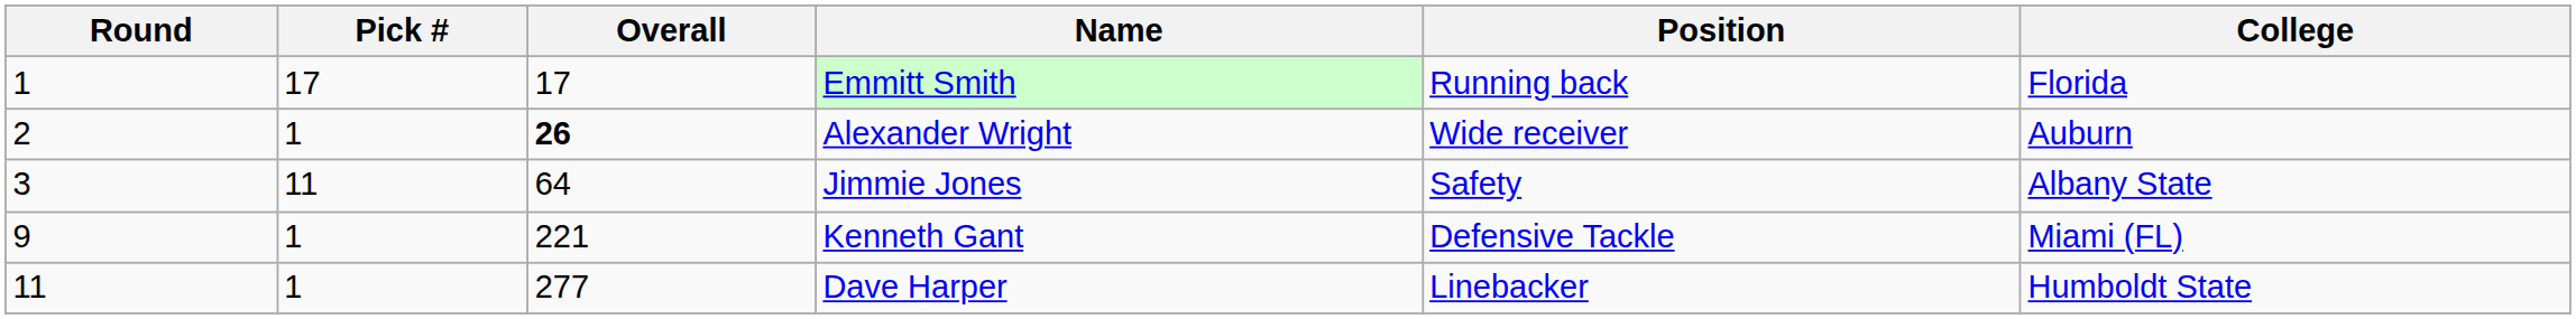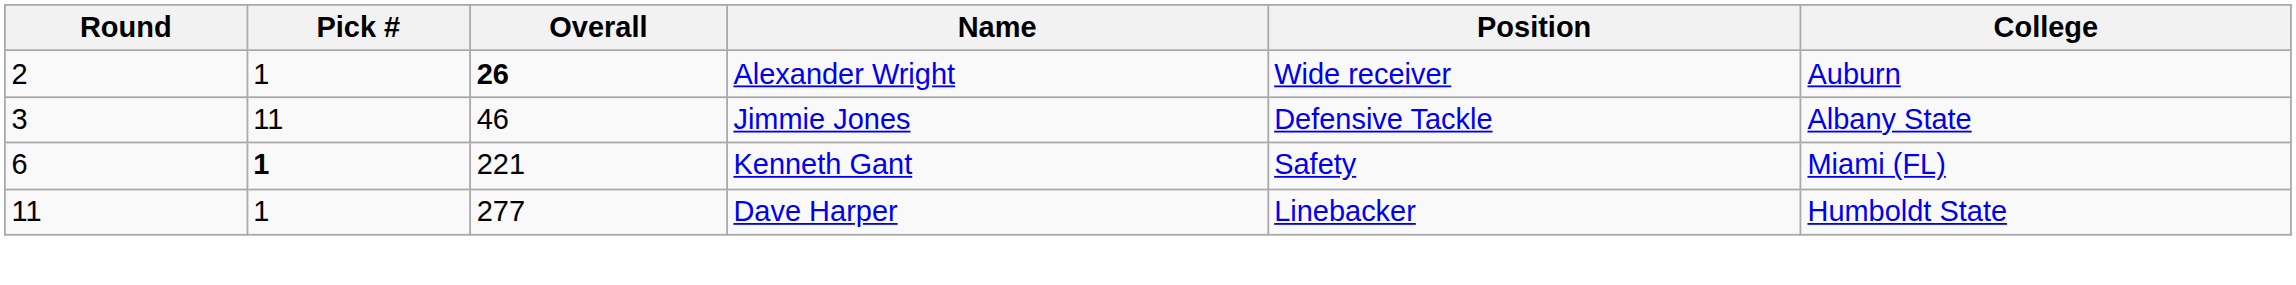- row: 1 | 17 | 17 | Emmitt Smith | Running back | Florida
Jimmie Jones | Overall: 64 -> 46
Jimmie Jones | Position: Safety -> Defensive Tackle
Kenneth Gant | Round: 9 -> 6
Kenneth Gant | Pick #: normal -> bold
Kenneth Gant | Position: Defensive Tackle -> Safety
